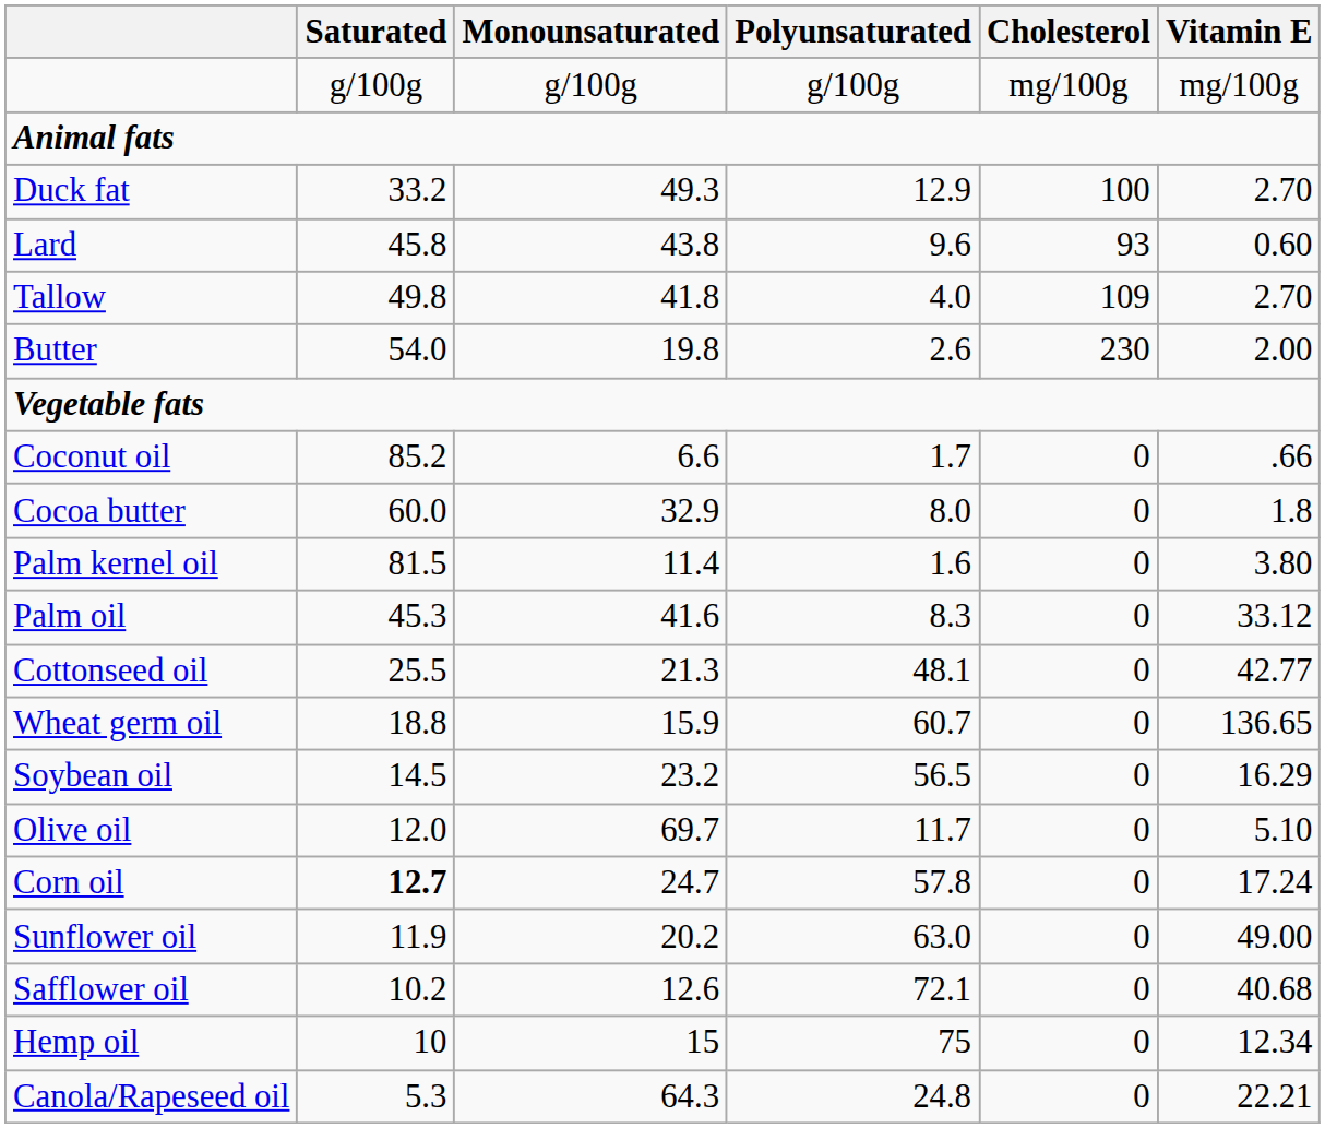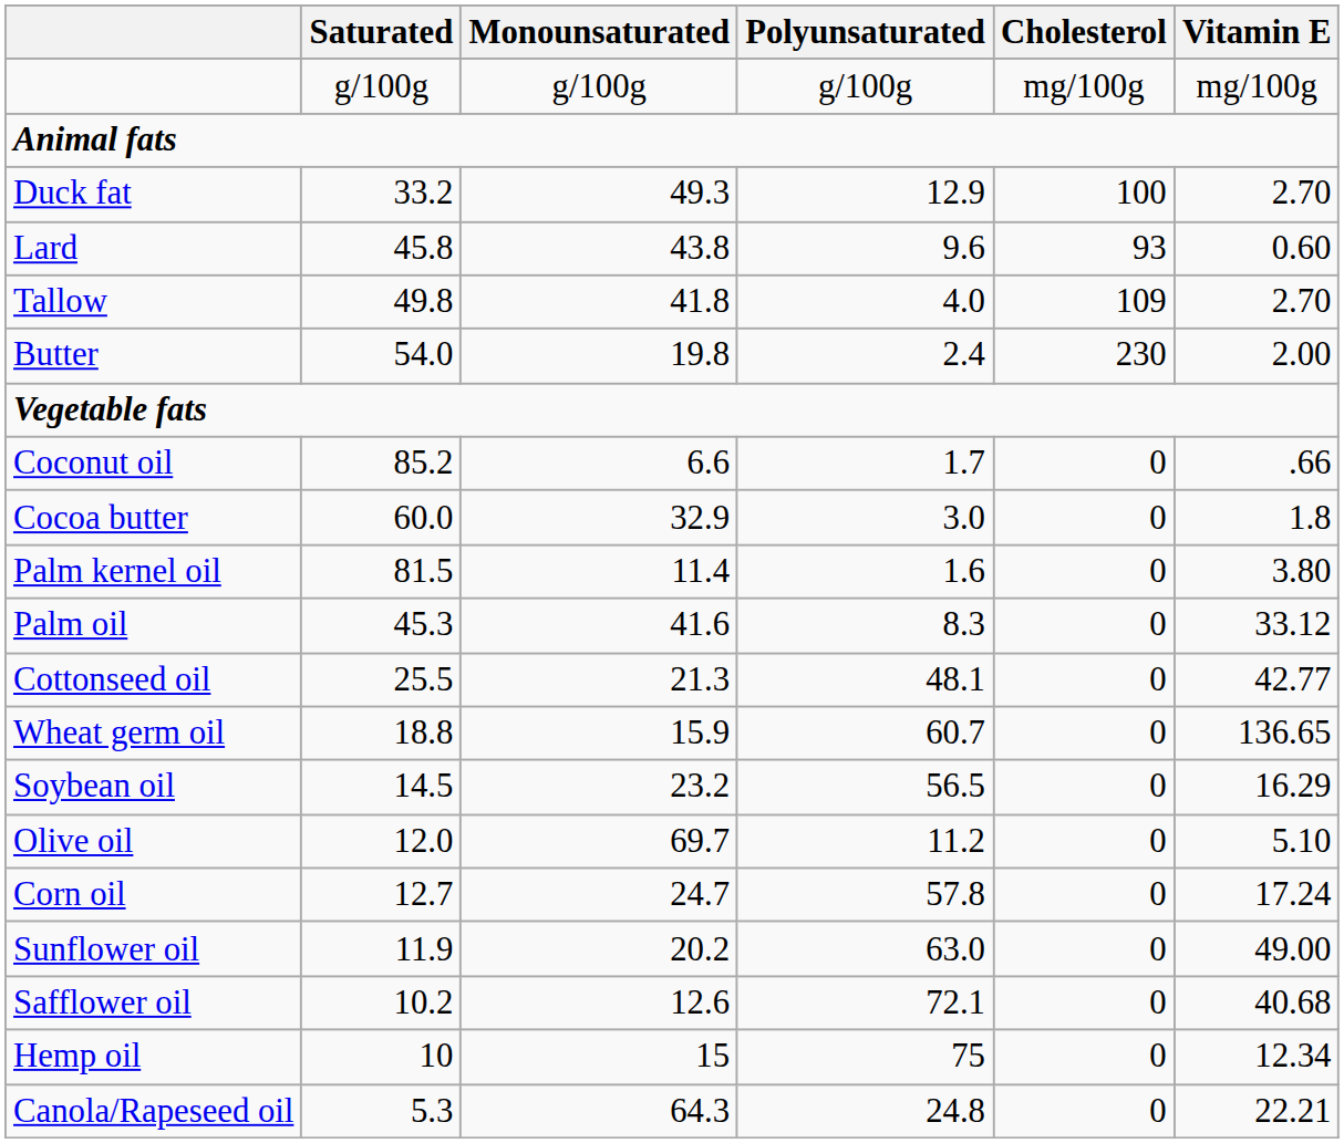Butter | Polyunsaturated: 2.6 -> 2.4
Cocoa butter | Polyunsaturated: 8.0 -> 3.0
Olive oil | Polyunsaturated: 11.7 -> 11.2
Corn oil | Saturated: bold -> normal
